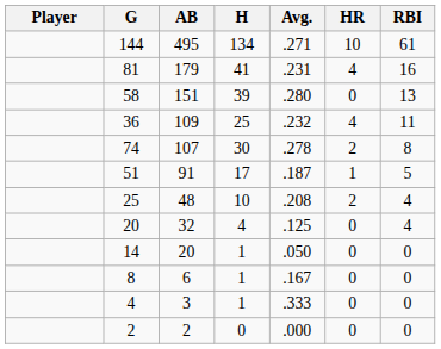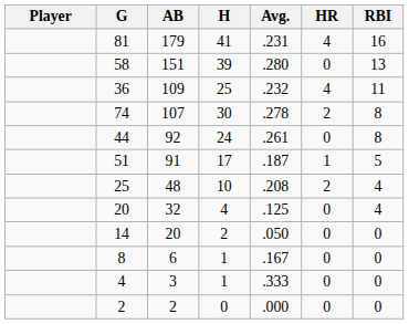- row: 144 | 495 | 134 | .271 | 10 | 61
+ row: 44 | 92 | 24 | .261 | 0 | 8
14 | H: 1 -> 2
